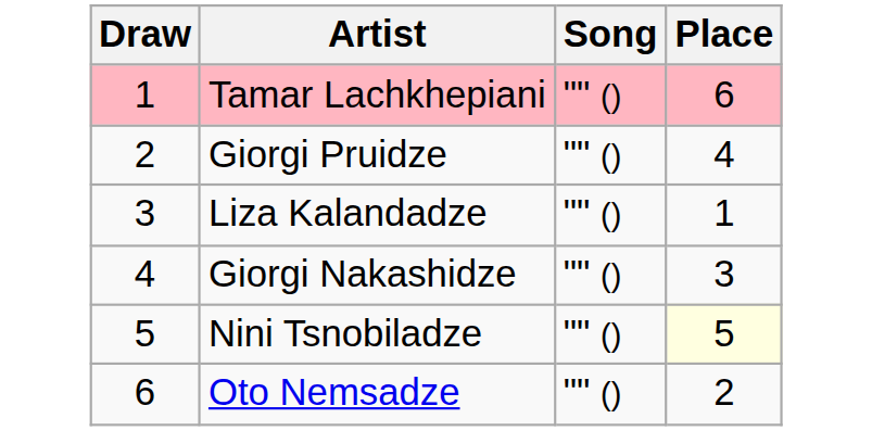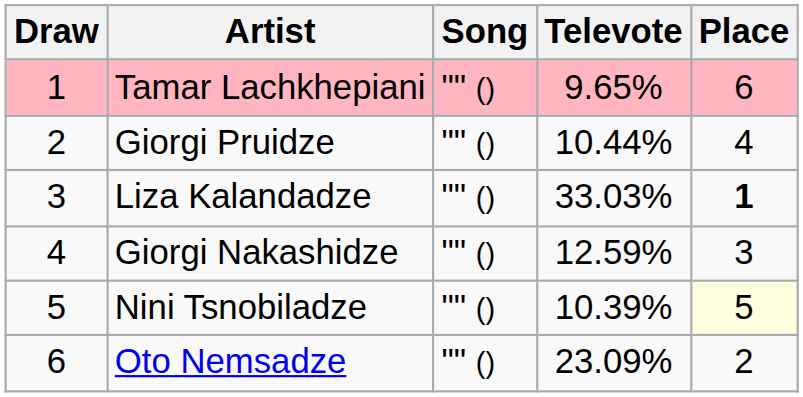+ column: Televote | 9.65% | 10.44% | 33.03% | 12.59% | 10.39% | 23.09%
Liza Kalandadze | Place: normal -> bold
